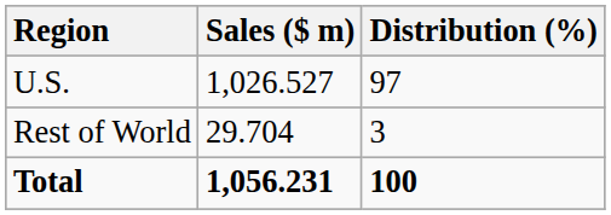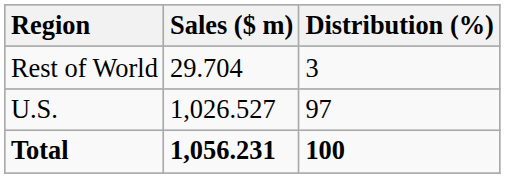rows swapped: U.S. <-> Rest of World
